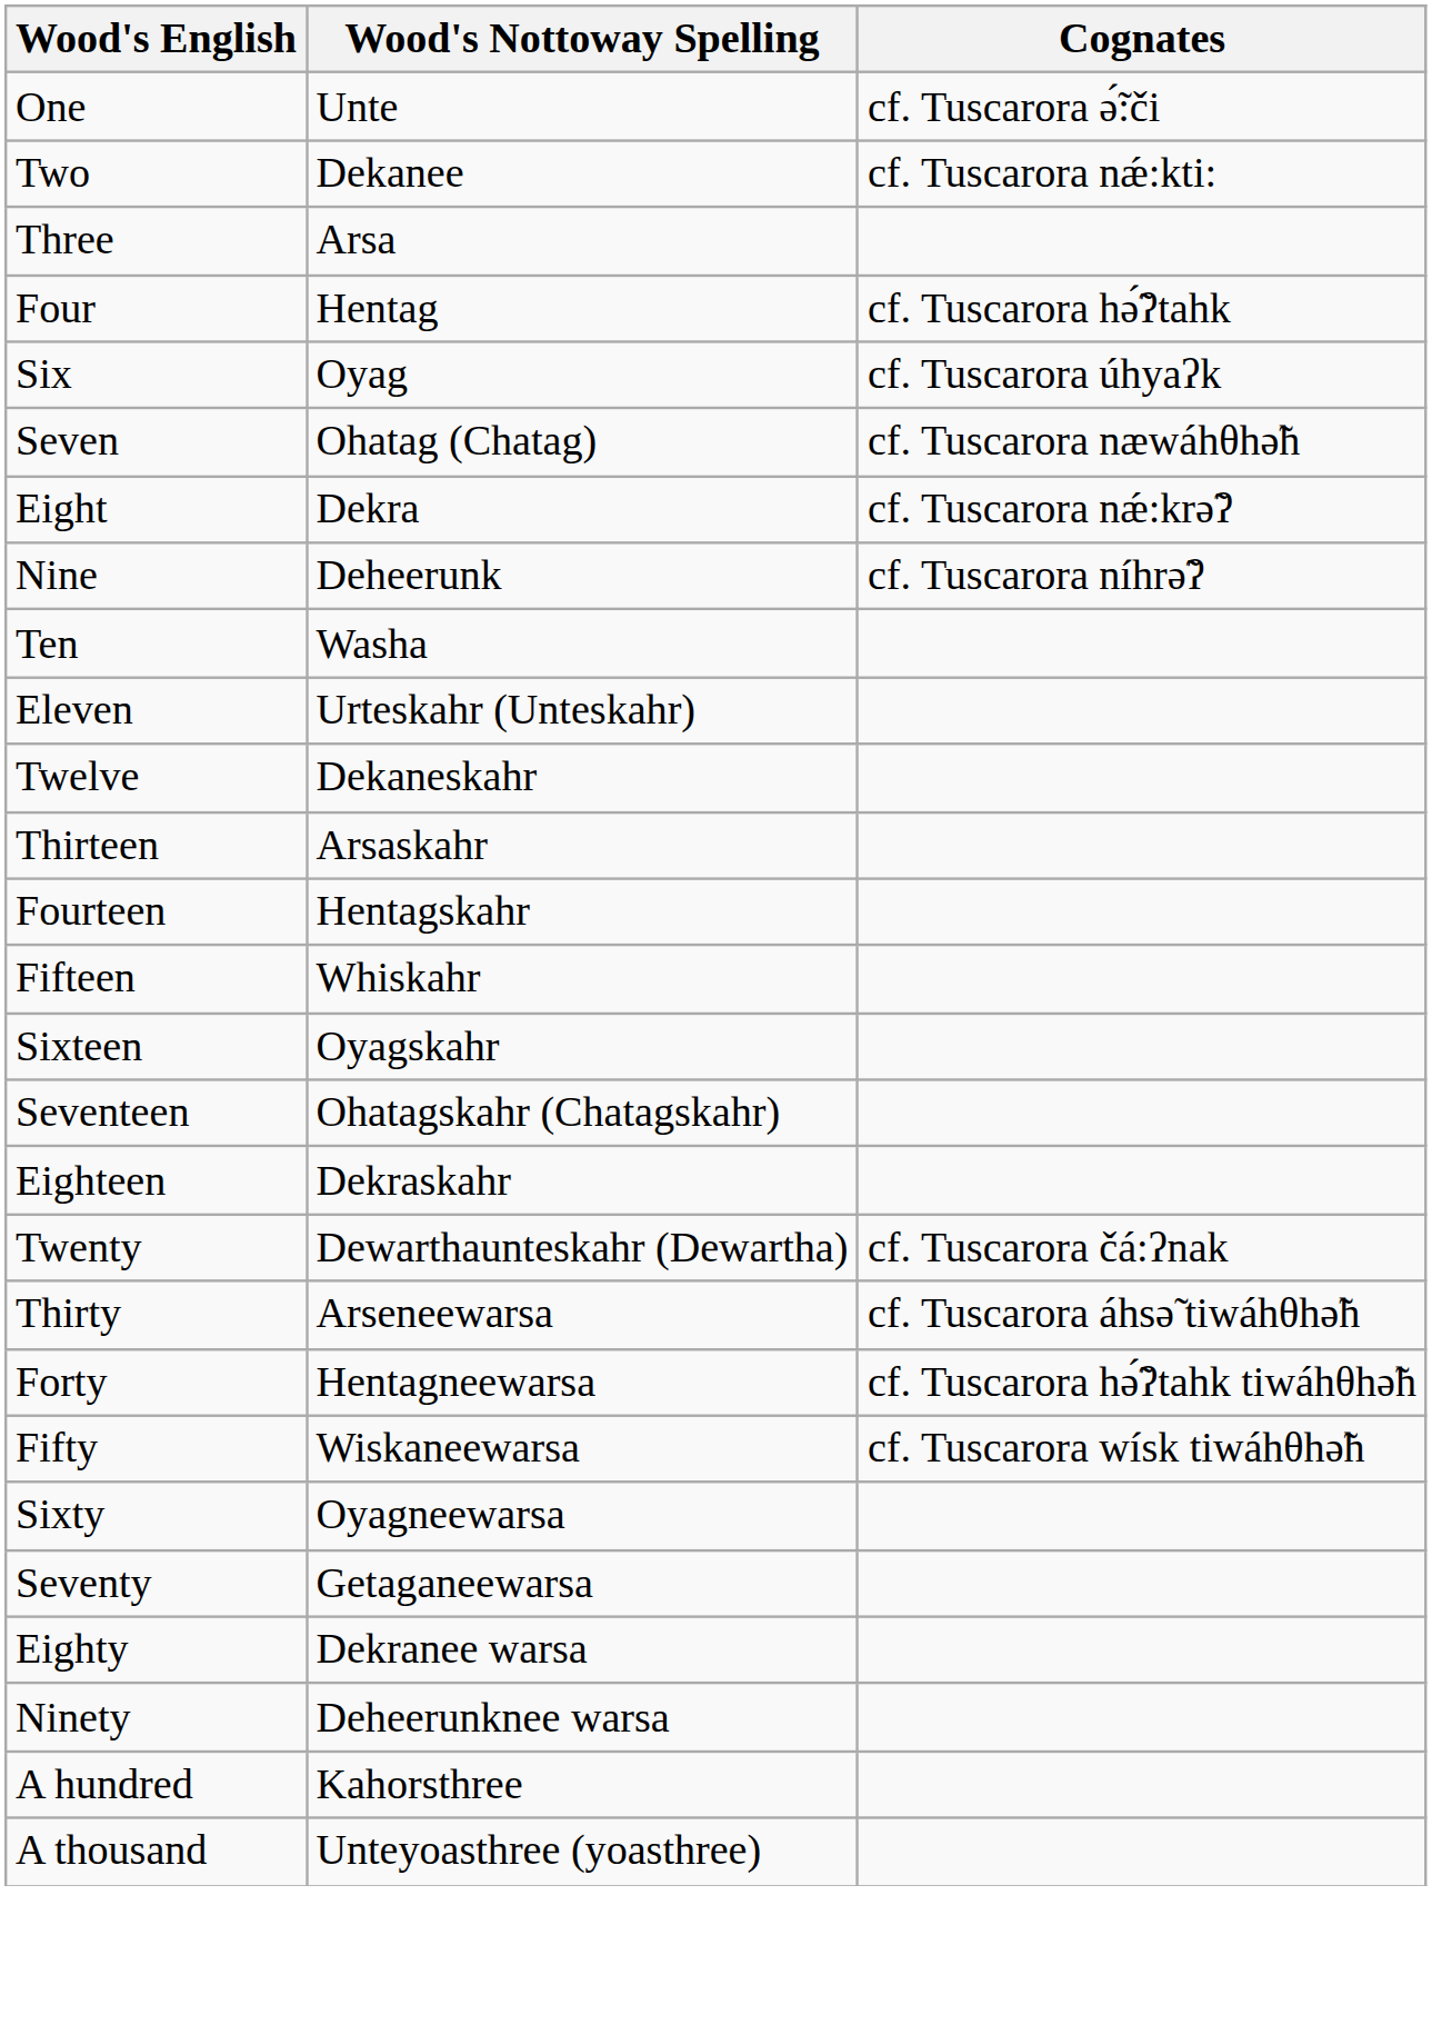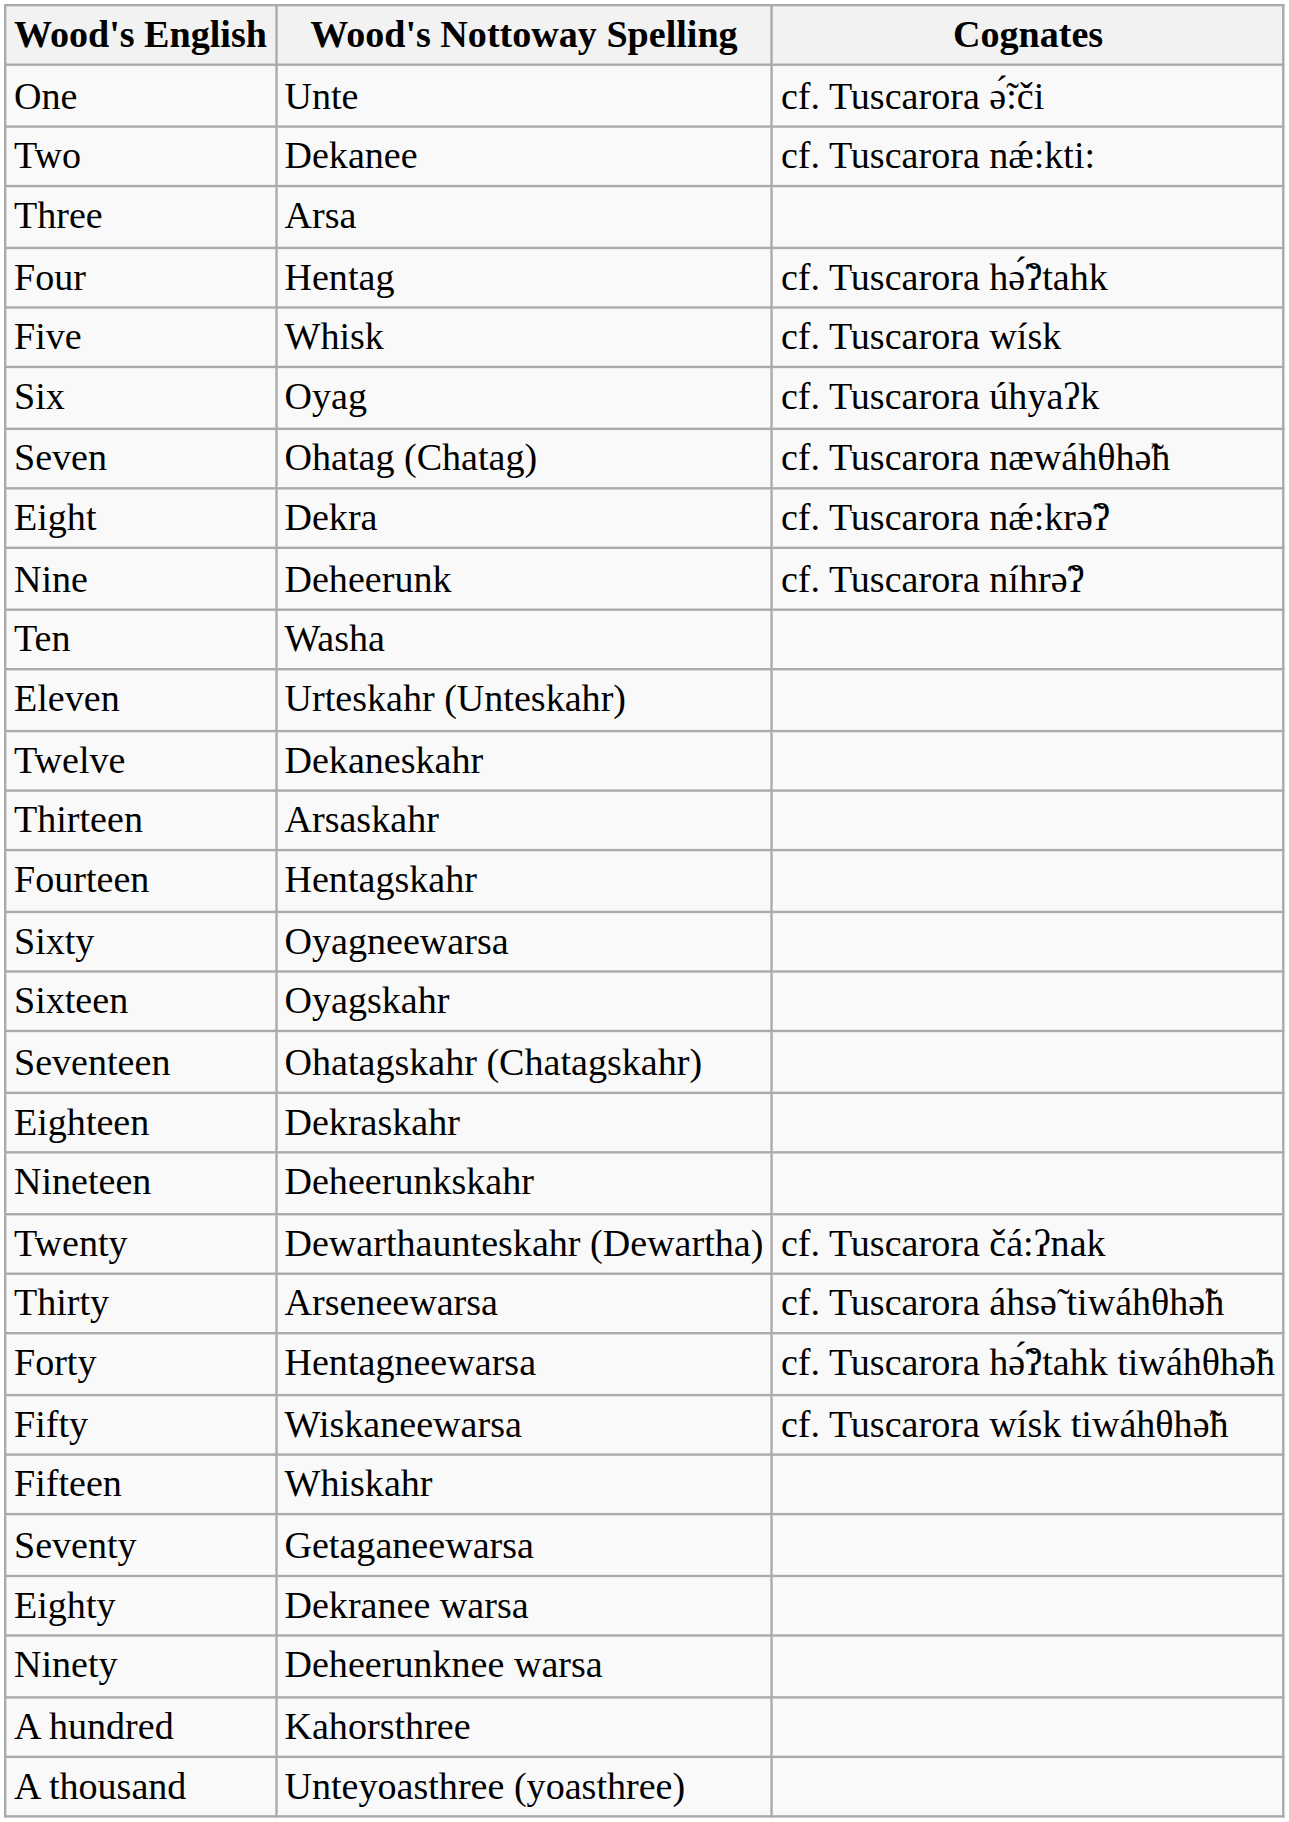+ row: Five | Whisk | cf. Tuscarora wísk
rows swapped: Fifteen <-> Sixty
+ row: Nineteen | Deheerunkskahr
